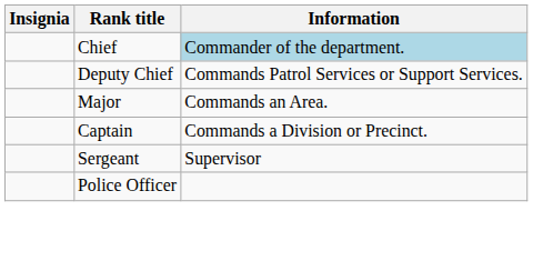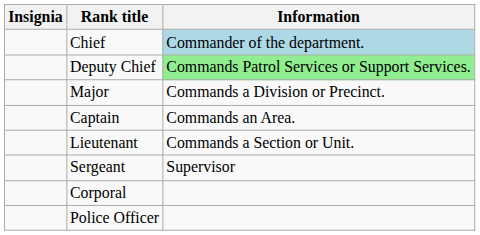Deputy Chief | Information: no background -> lightgreen background
Major | Information: Commands an Area. -> Commands a Division or Precinct.
Captain | Information: Commands a Division or Precinct. -> Commands an Area.
+ row: Lieutenant | Commands a Section or Unit.
+ row: Corporal
